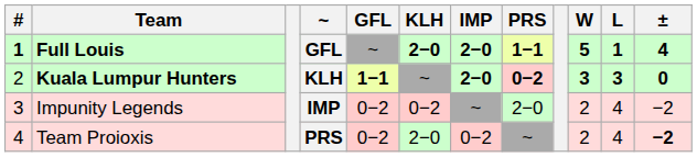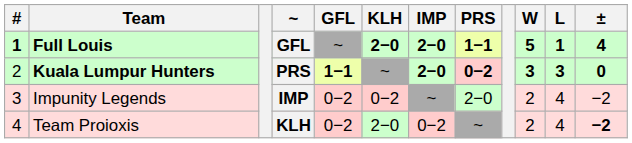Kuala Lumpur Hunters | ~: KLH -> PRS
Team Proioxis | ~: PRS -> KLH
